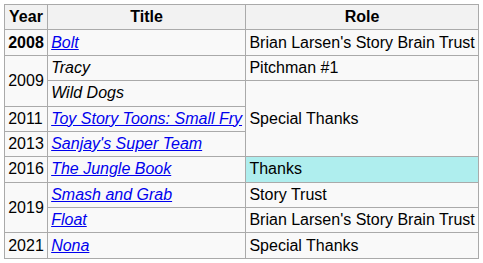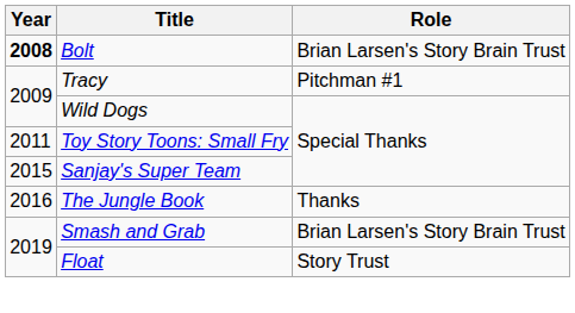Sanjay's Super Team | Year: 2013 -> 2015
The Jungle Book | Role: paleturquoise background -> no background
Smash and Grab | Role: Story Trust -> Brian Larsen's Story Brain Trust
Float | Role: Brian Larsen's Story Brain Trust -> Story Trust
- row: 2021 | Nona | Special Thanks
